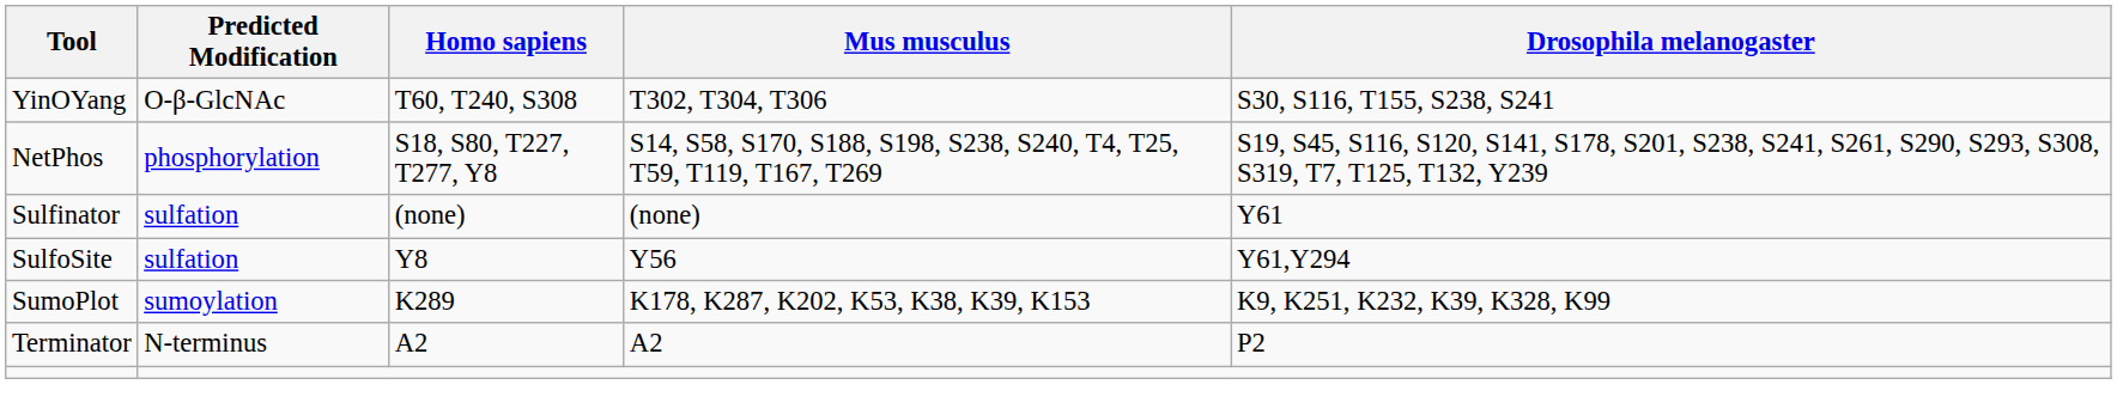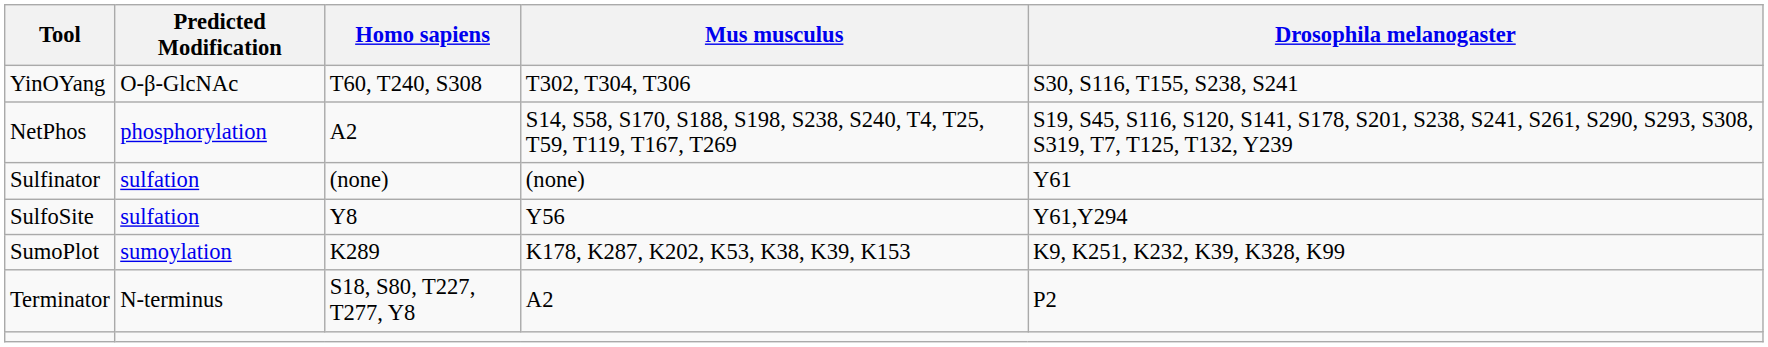NetPhos | Homo sapiens: S18, S80, T227, T277, Y8 -> A2
Terminator | Homo sapiens: A2 -> S18, S80, T227, T277, Y8
